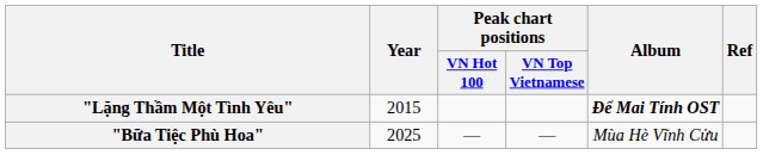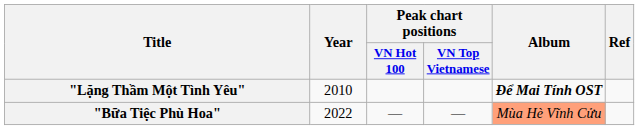"Lặng Thầm Một Tình Yêu" | Year: 2015 -> 2010
"Bữa Tiệc Phù Hoa" | Year: 2025 -> 2022
"Bữa Tiệc Phù Hoa" | Album: no background -> lightsalmon background
